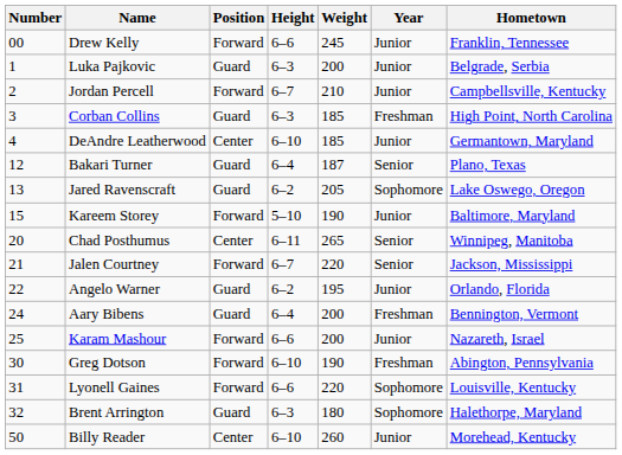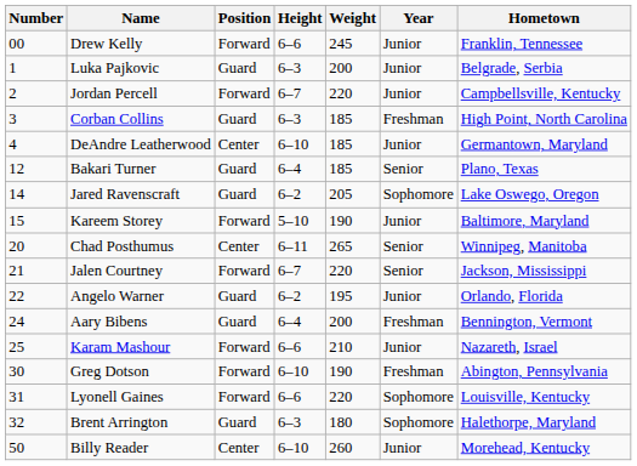Jordan Percell | Weight: 210 -> 220
Bakari Turner | Weight: 187 -> 185
Jared Ravenscraft | Number: 13 -> 14
Karam Mashour | Weight: 200 -> 210
